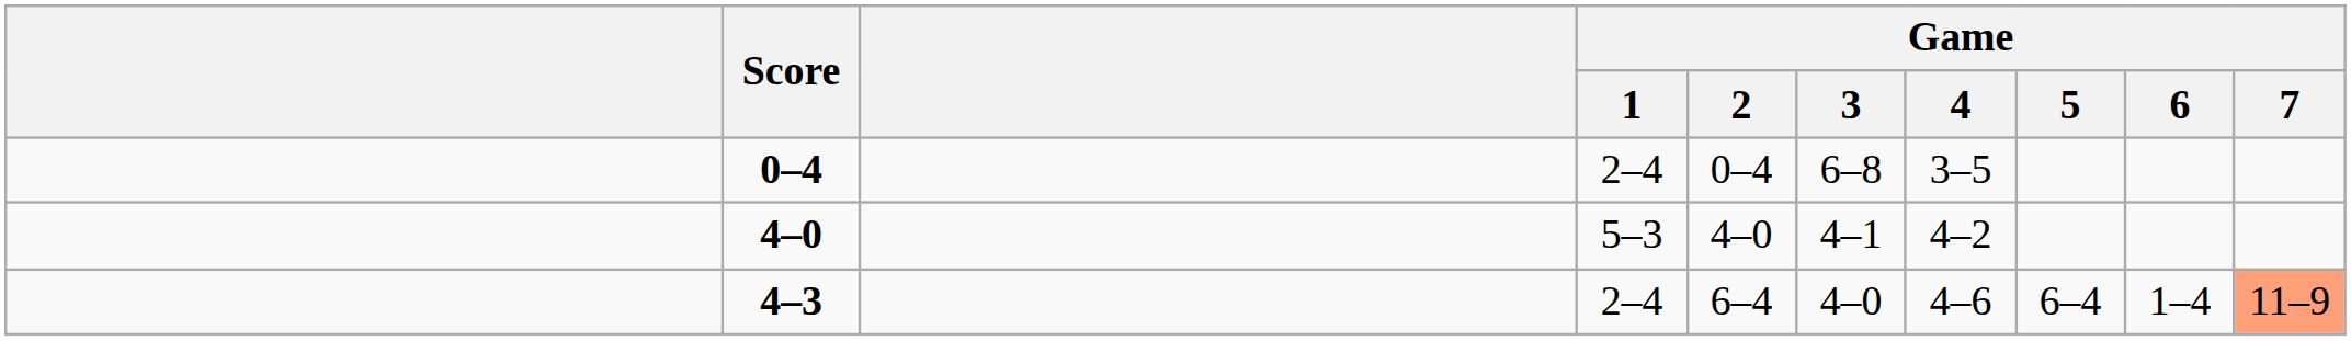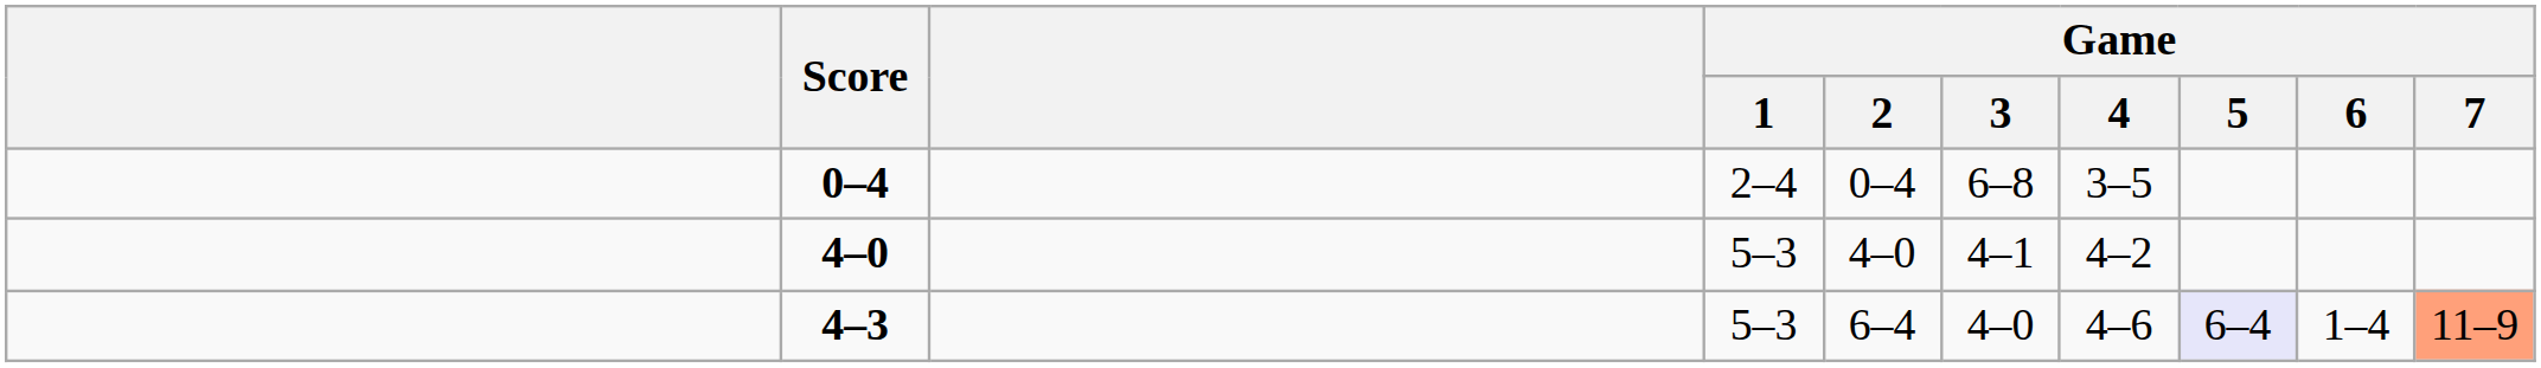4–3 | Game / 1: 2–4 -> 5–3
4–3 | Game / 5: no background -> lavender background
